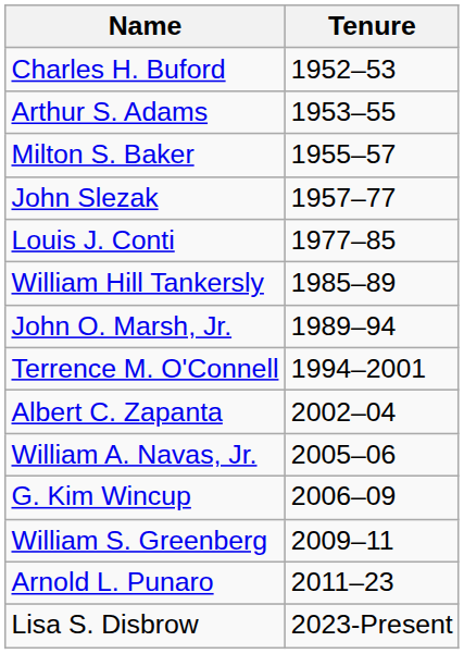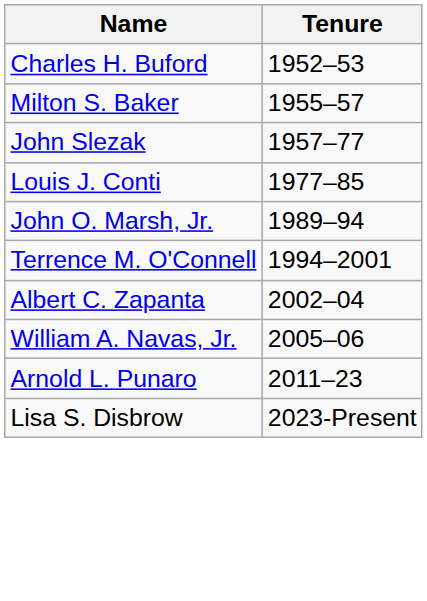- row: Arthur S. Adams | 1953–55
- row: William Hill Tankersly | 1985–89
- row: G. Kim Wincup | 2006–09
- row: William S. Greenberg | 2009–11
